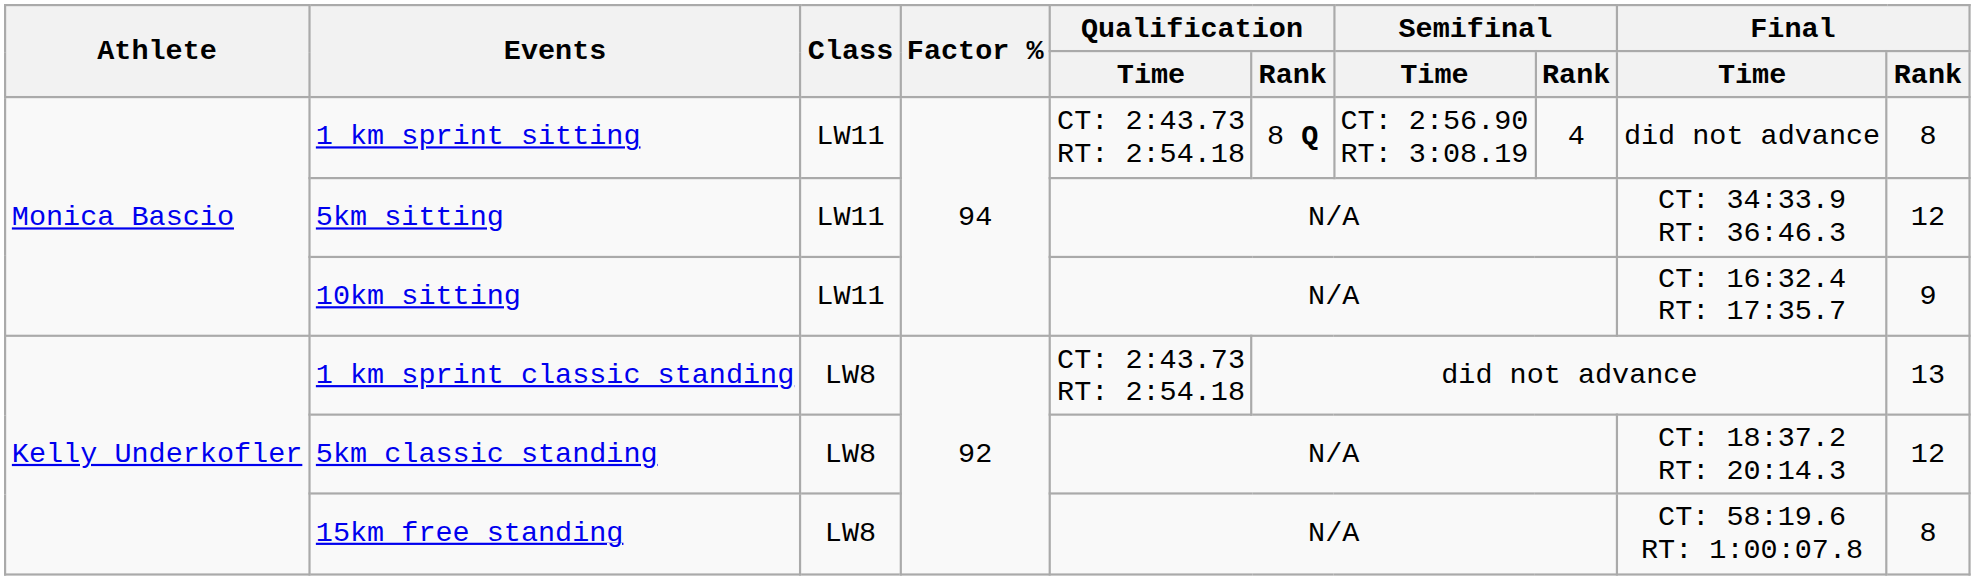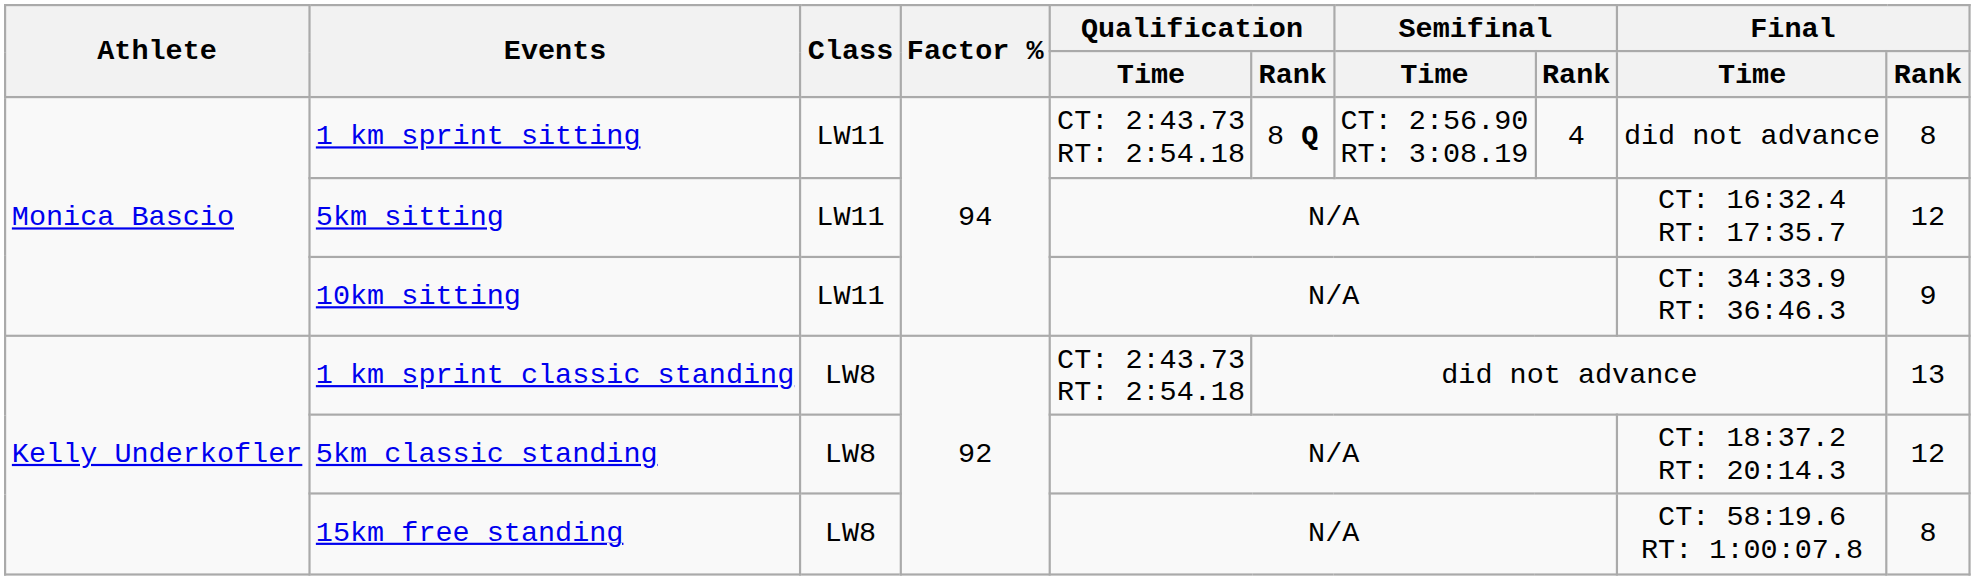5km sitting | Final / Time: CT: 34:33.9 RT: 36:46.3 -> CT: 16:32.4 RT: 17:35.7
10km sitting | Final / Time: CT: 16:32.4 RT: 17:35.7 -> CT: 34:33.9 RT: 36:46.3
